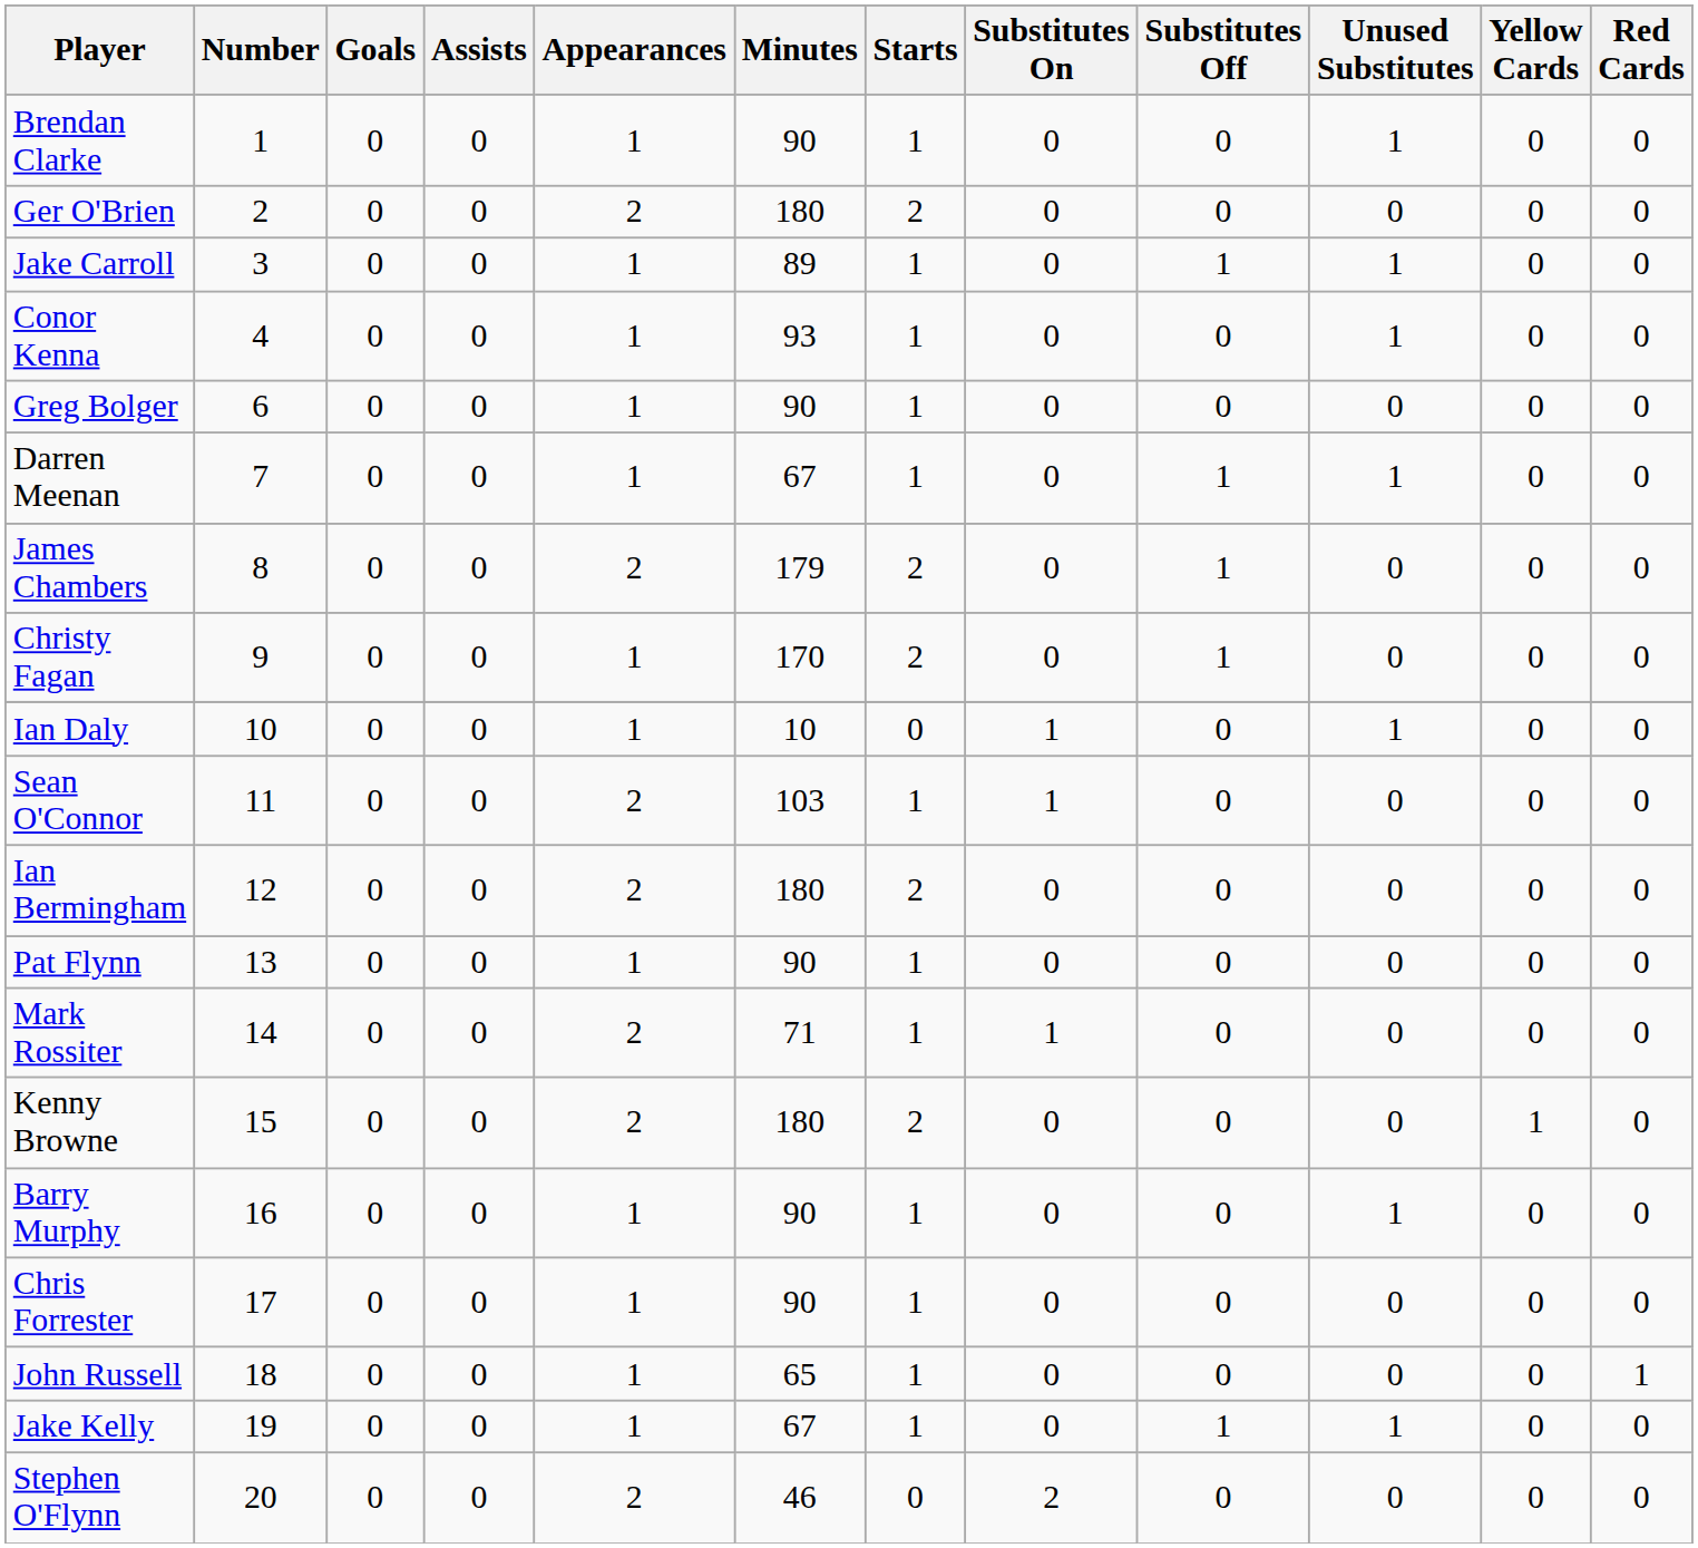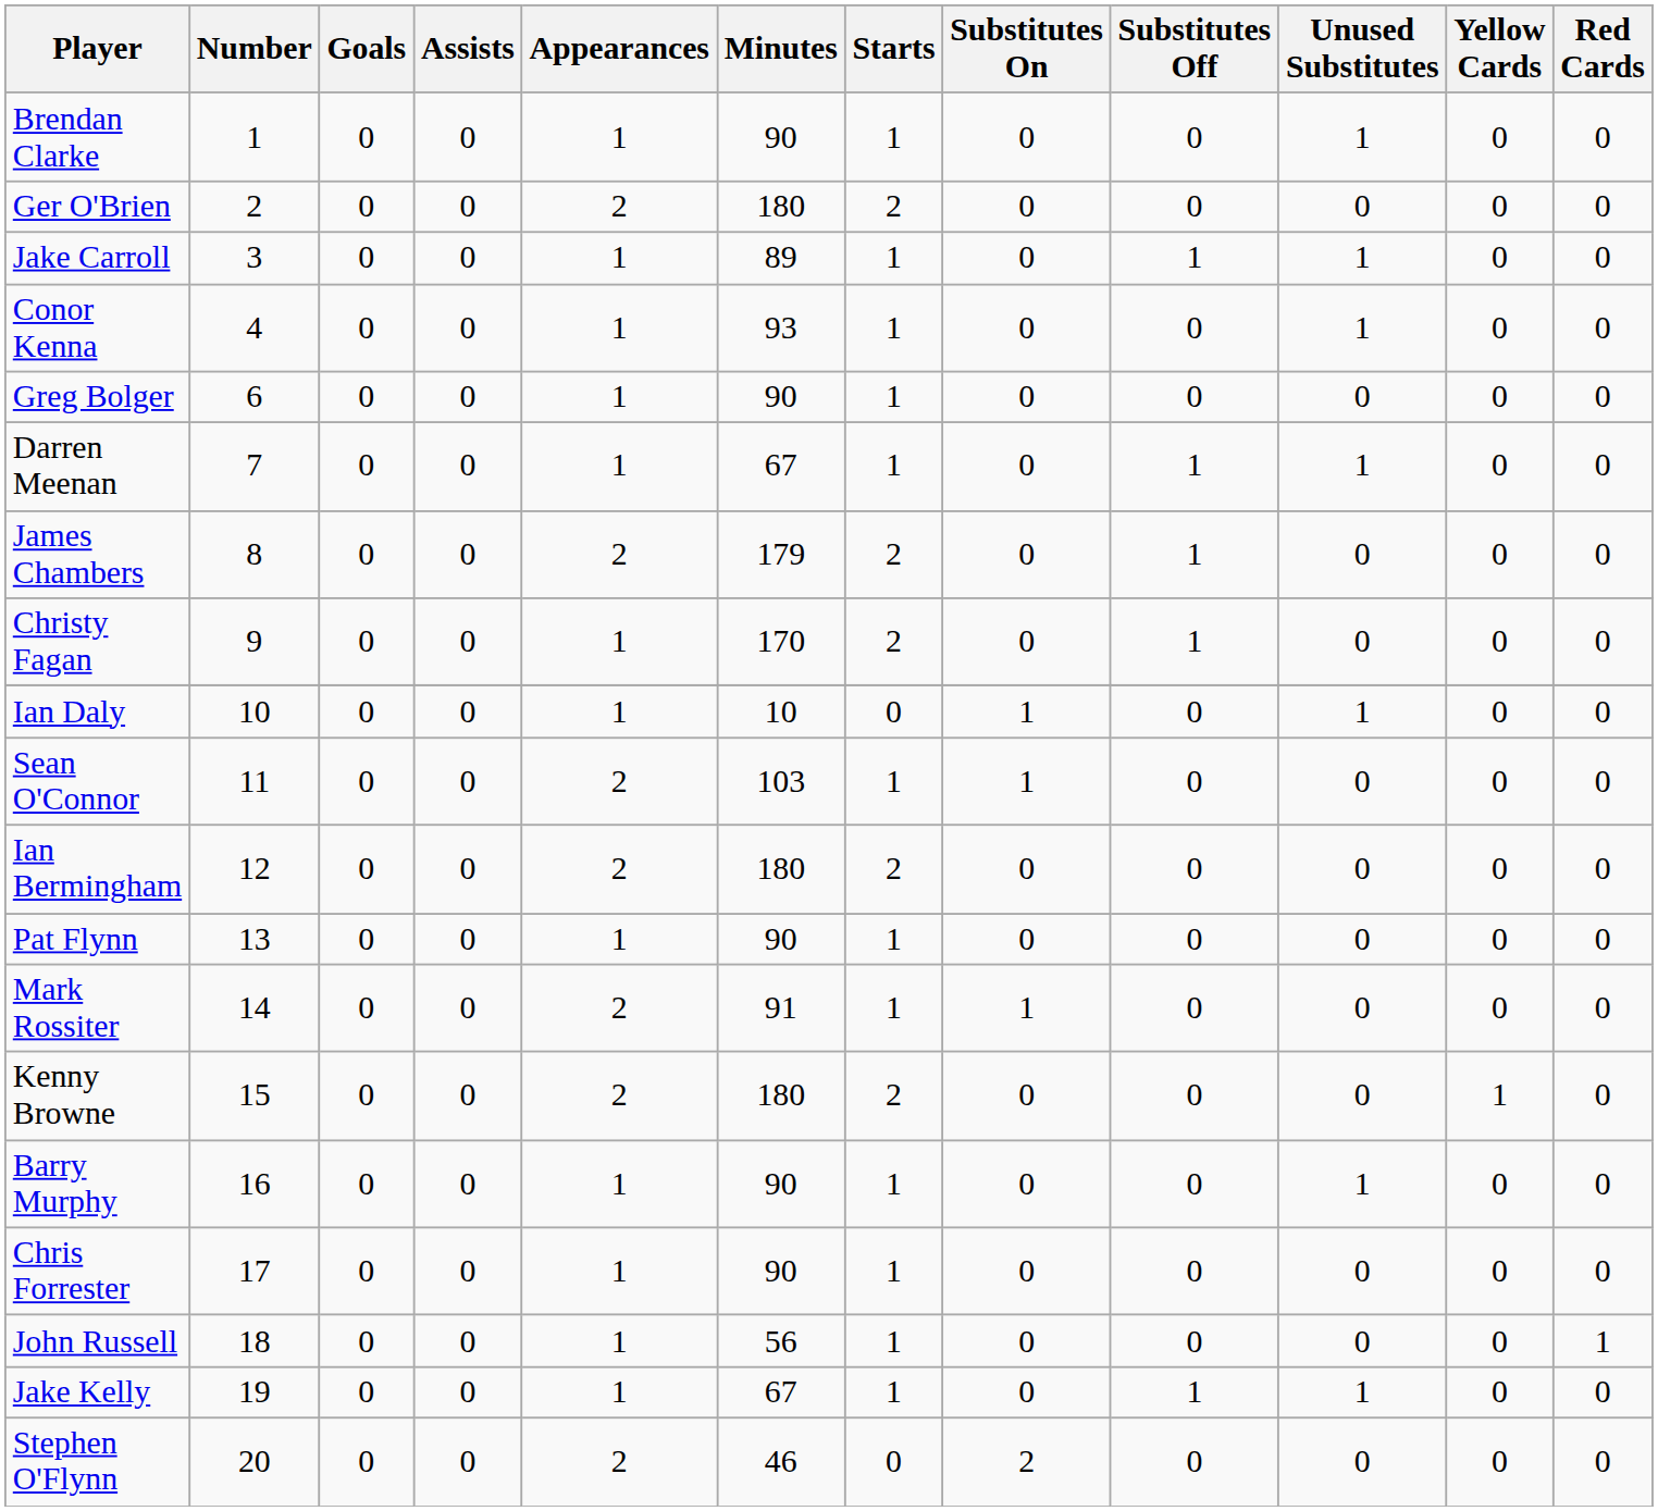Mark Rossiter | Minutes: 71 -> 91
John Russell | Minutes: 65 -> 56
